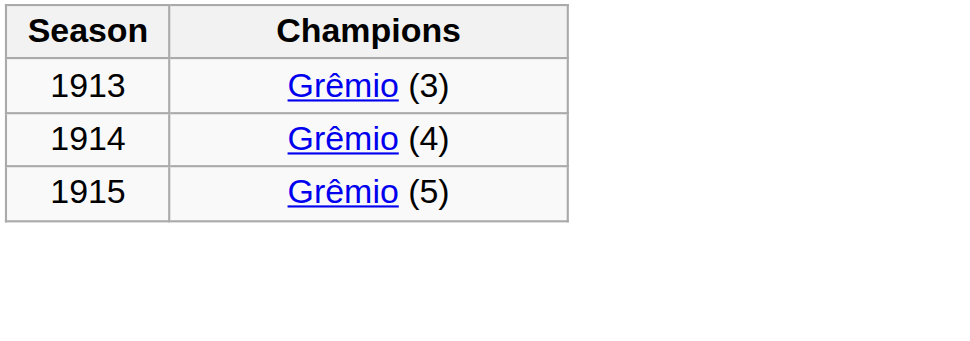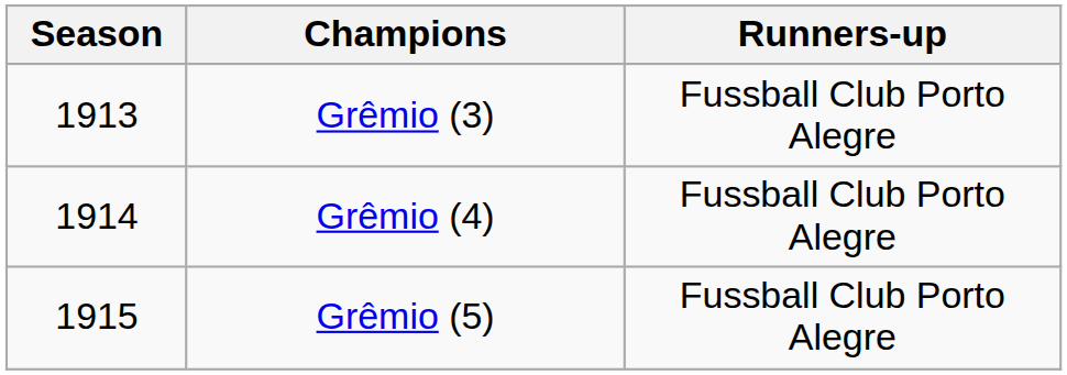+ column: Runners-up | Fussball Club Porto Alegre | Fussball Club Porto Alegre | Fussball Club Porto Alegre
